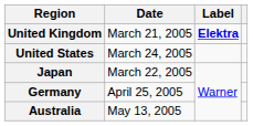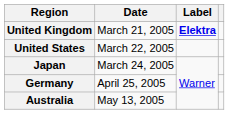United States | Date: March 24, 2005 -> March 22, 2005
Japan | Date: March 22, 2005 -> March 24, 2005
